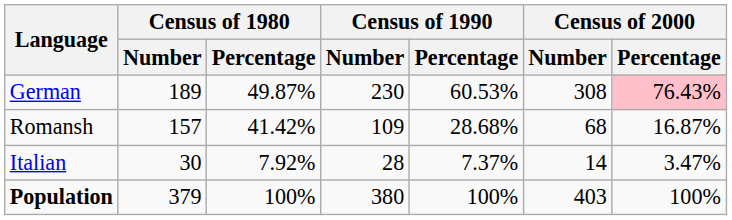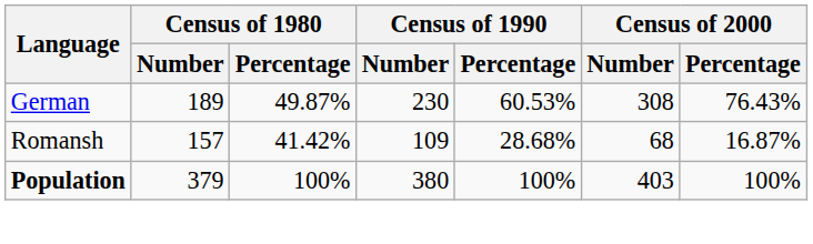German | Census of 2000 / Percentage: pink background -> no background
- row: Italian | 30 | 7.92% | 28 | 7.37% | 14 | 3.47%
